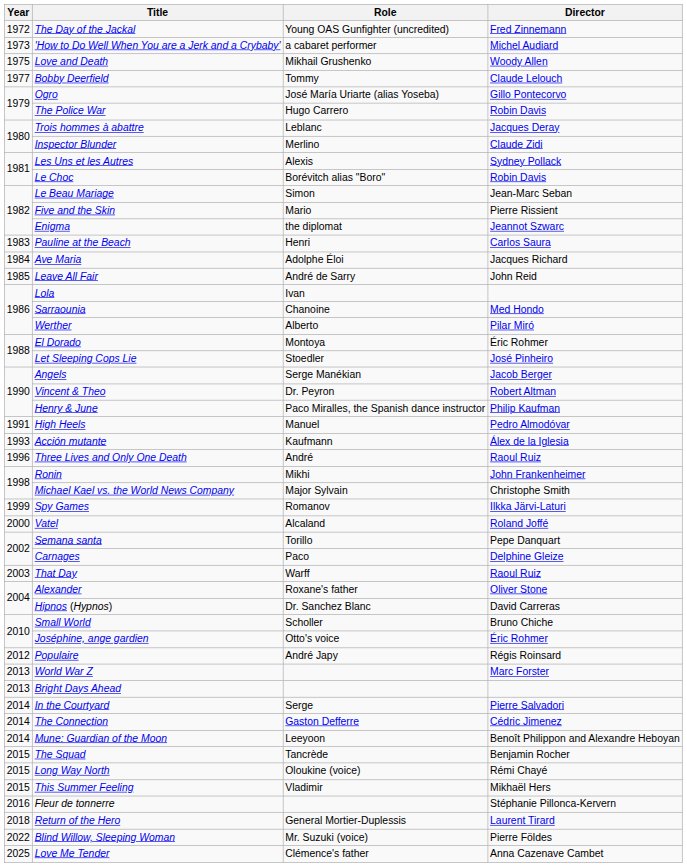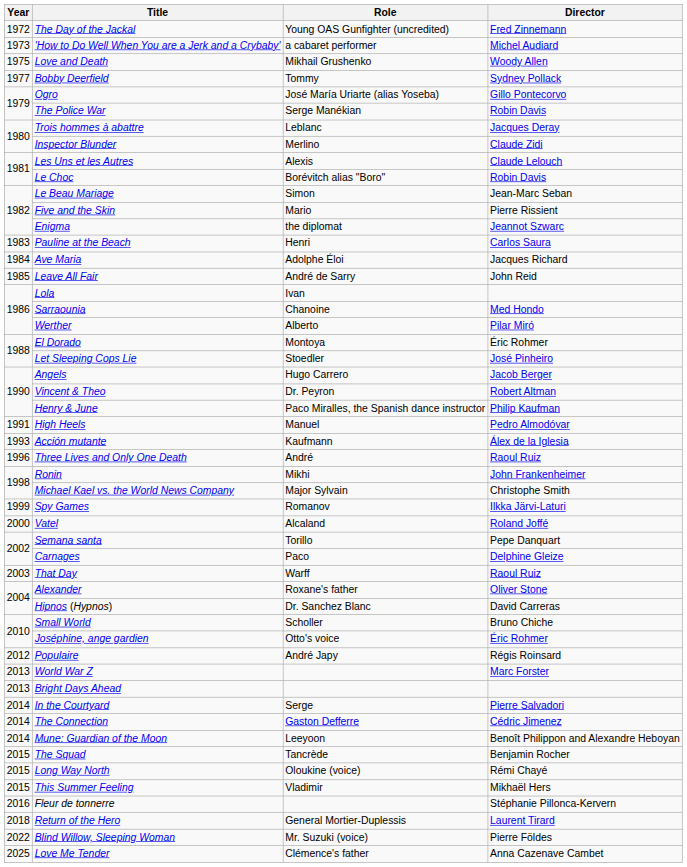Bobby Deerfield | Director: Claude Lelouch -> Sydney Pollack
The Police War | Role: Hugo Carrero -> Serge Manékian
Les Uns et les Autres | Director: Sydney Pollack -> Claude Lelouch
Angels | Role: Serge Manékian -> Hugo Carrero
